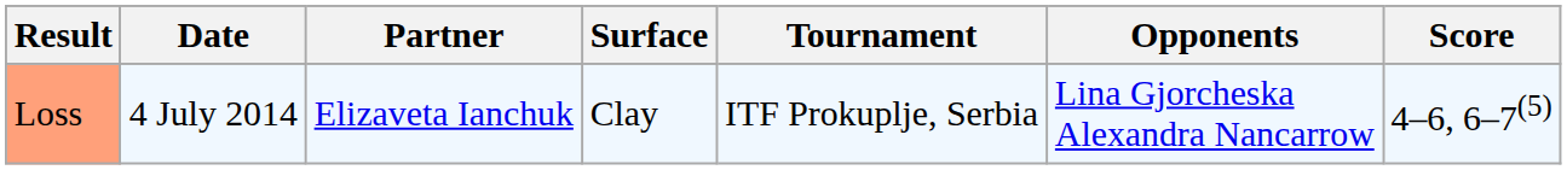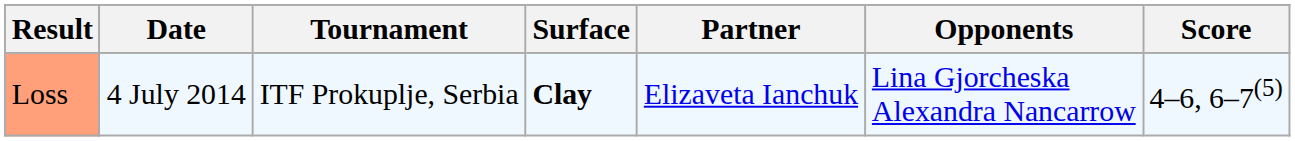columns swapped: Tournament <-> Partner
Loss | Surface: normal -> bold
